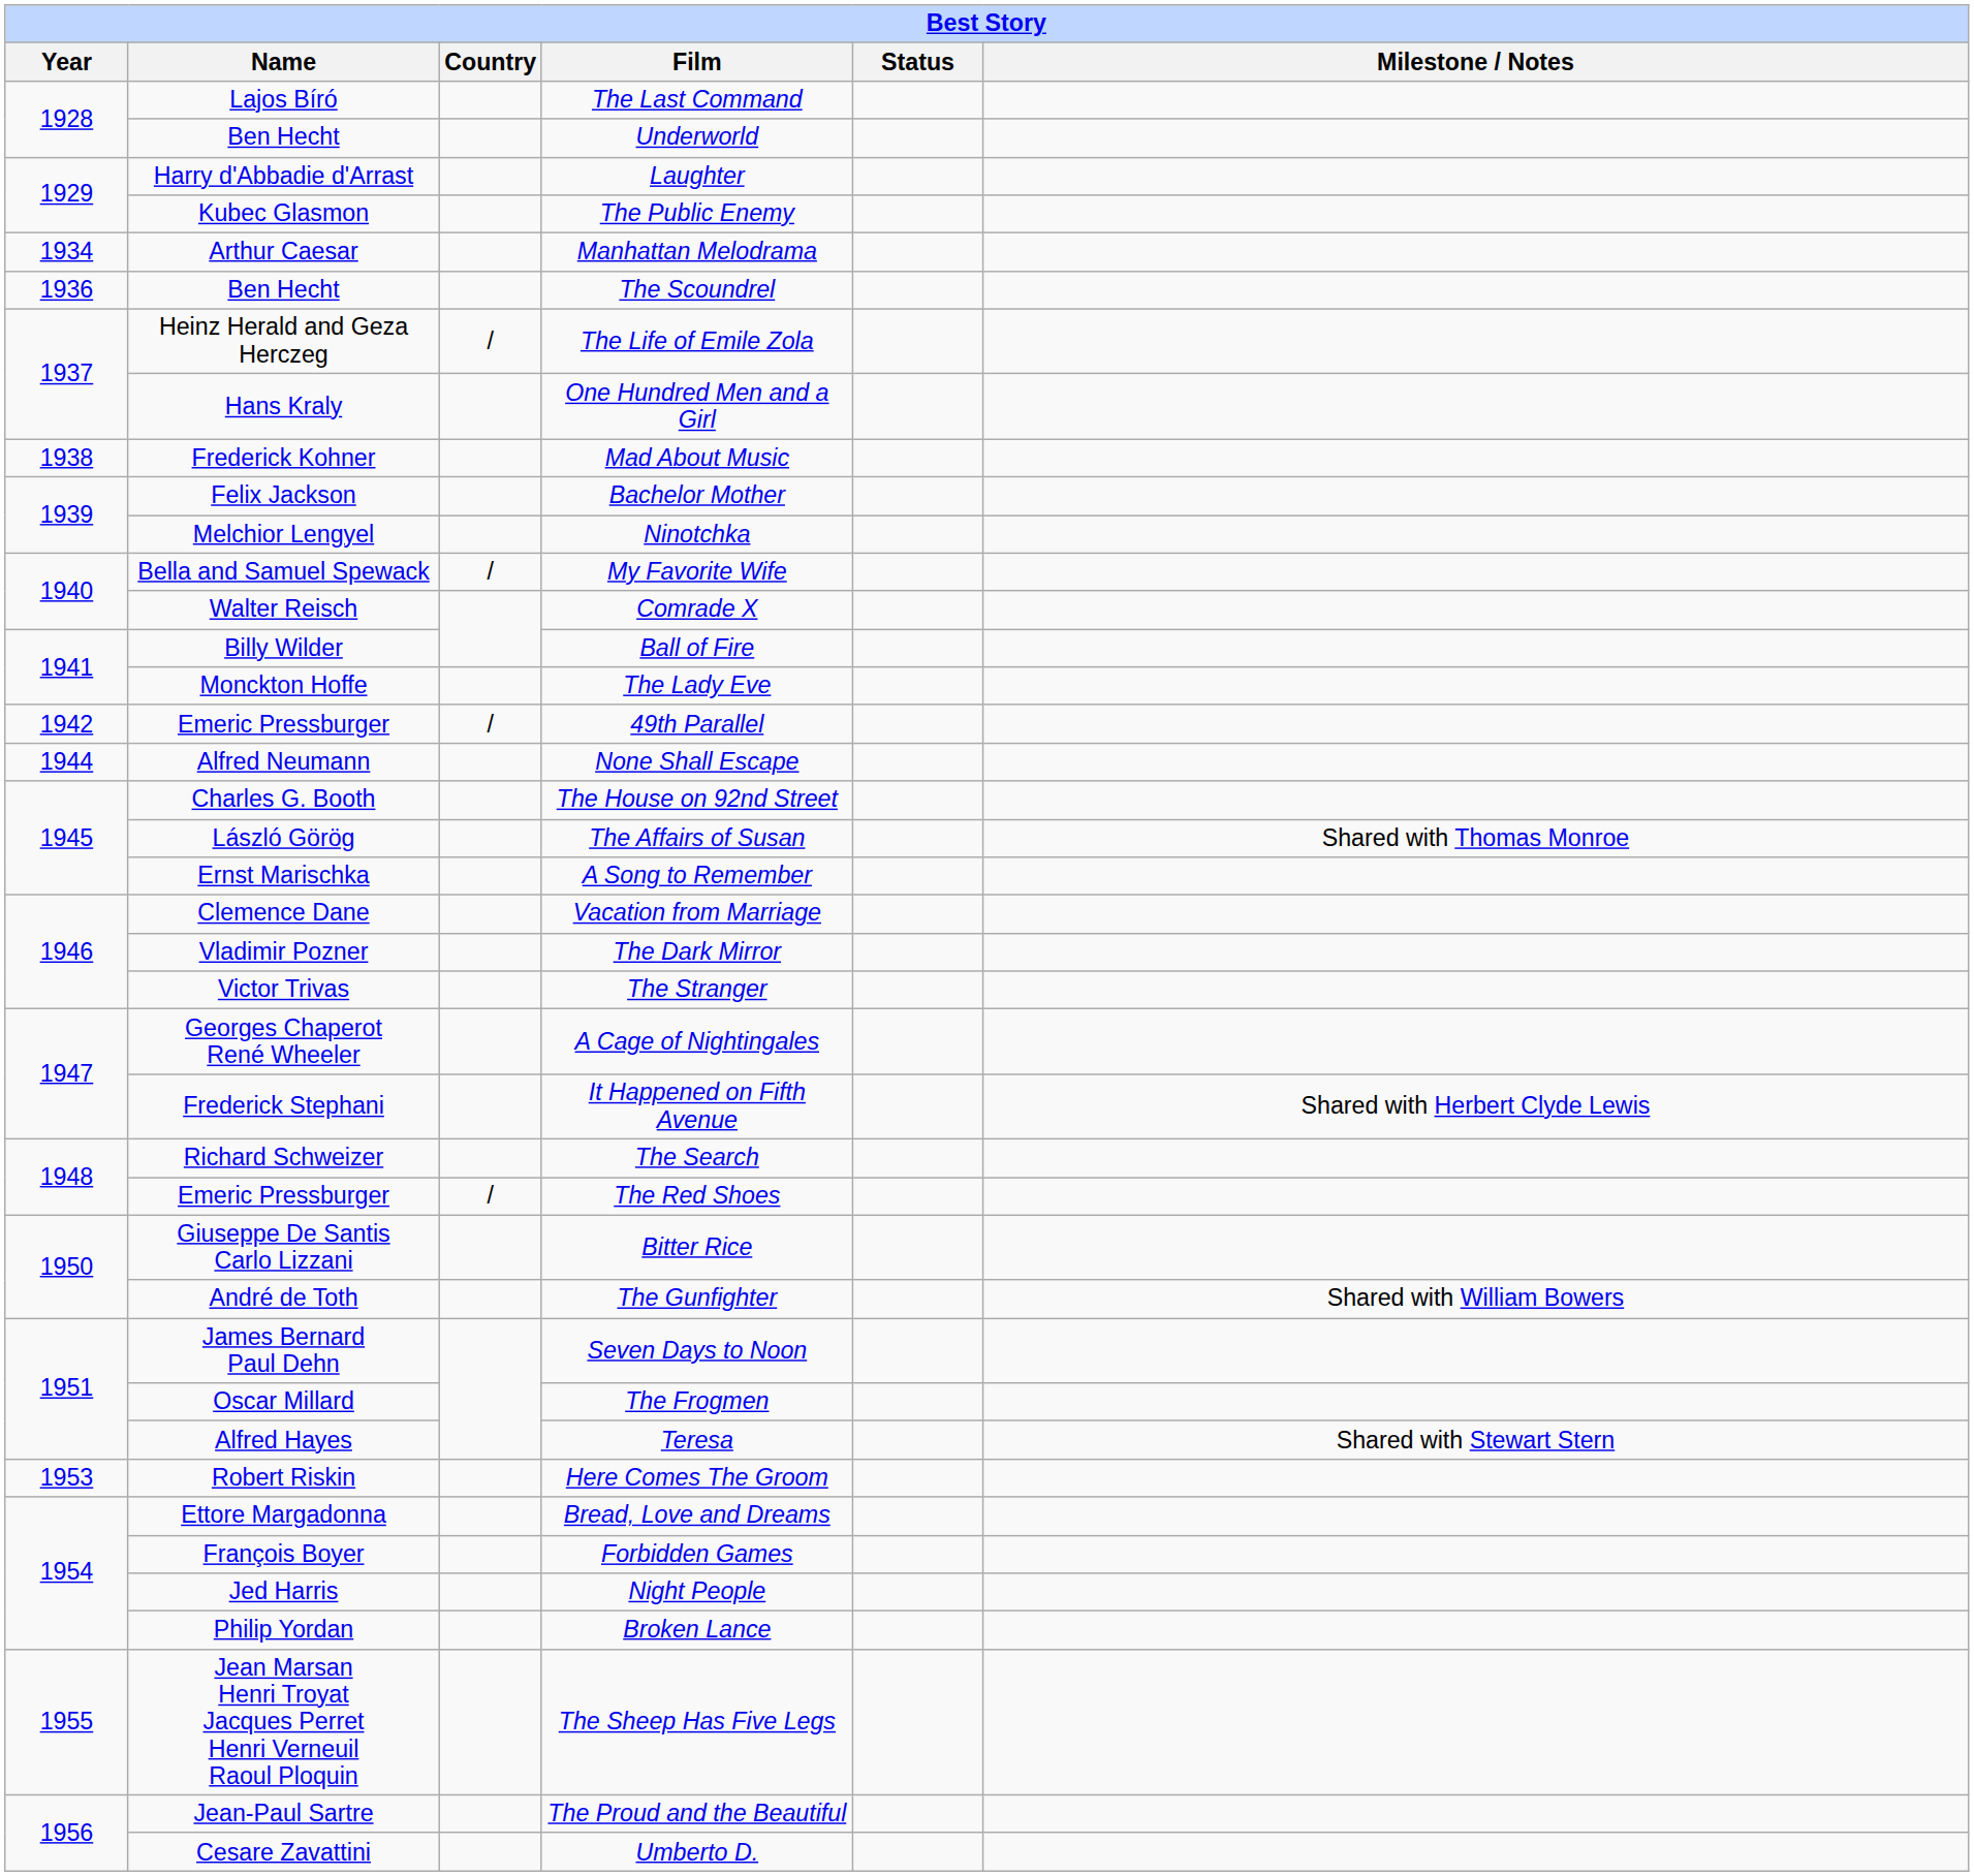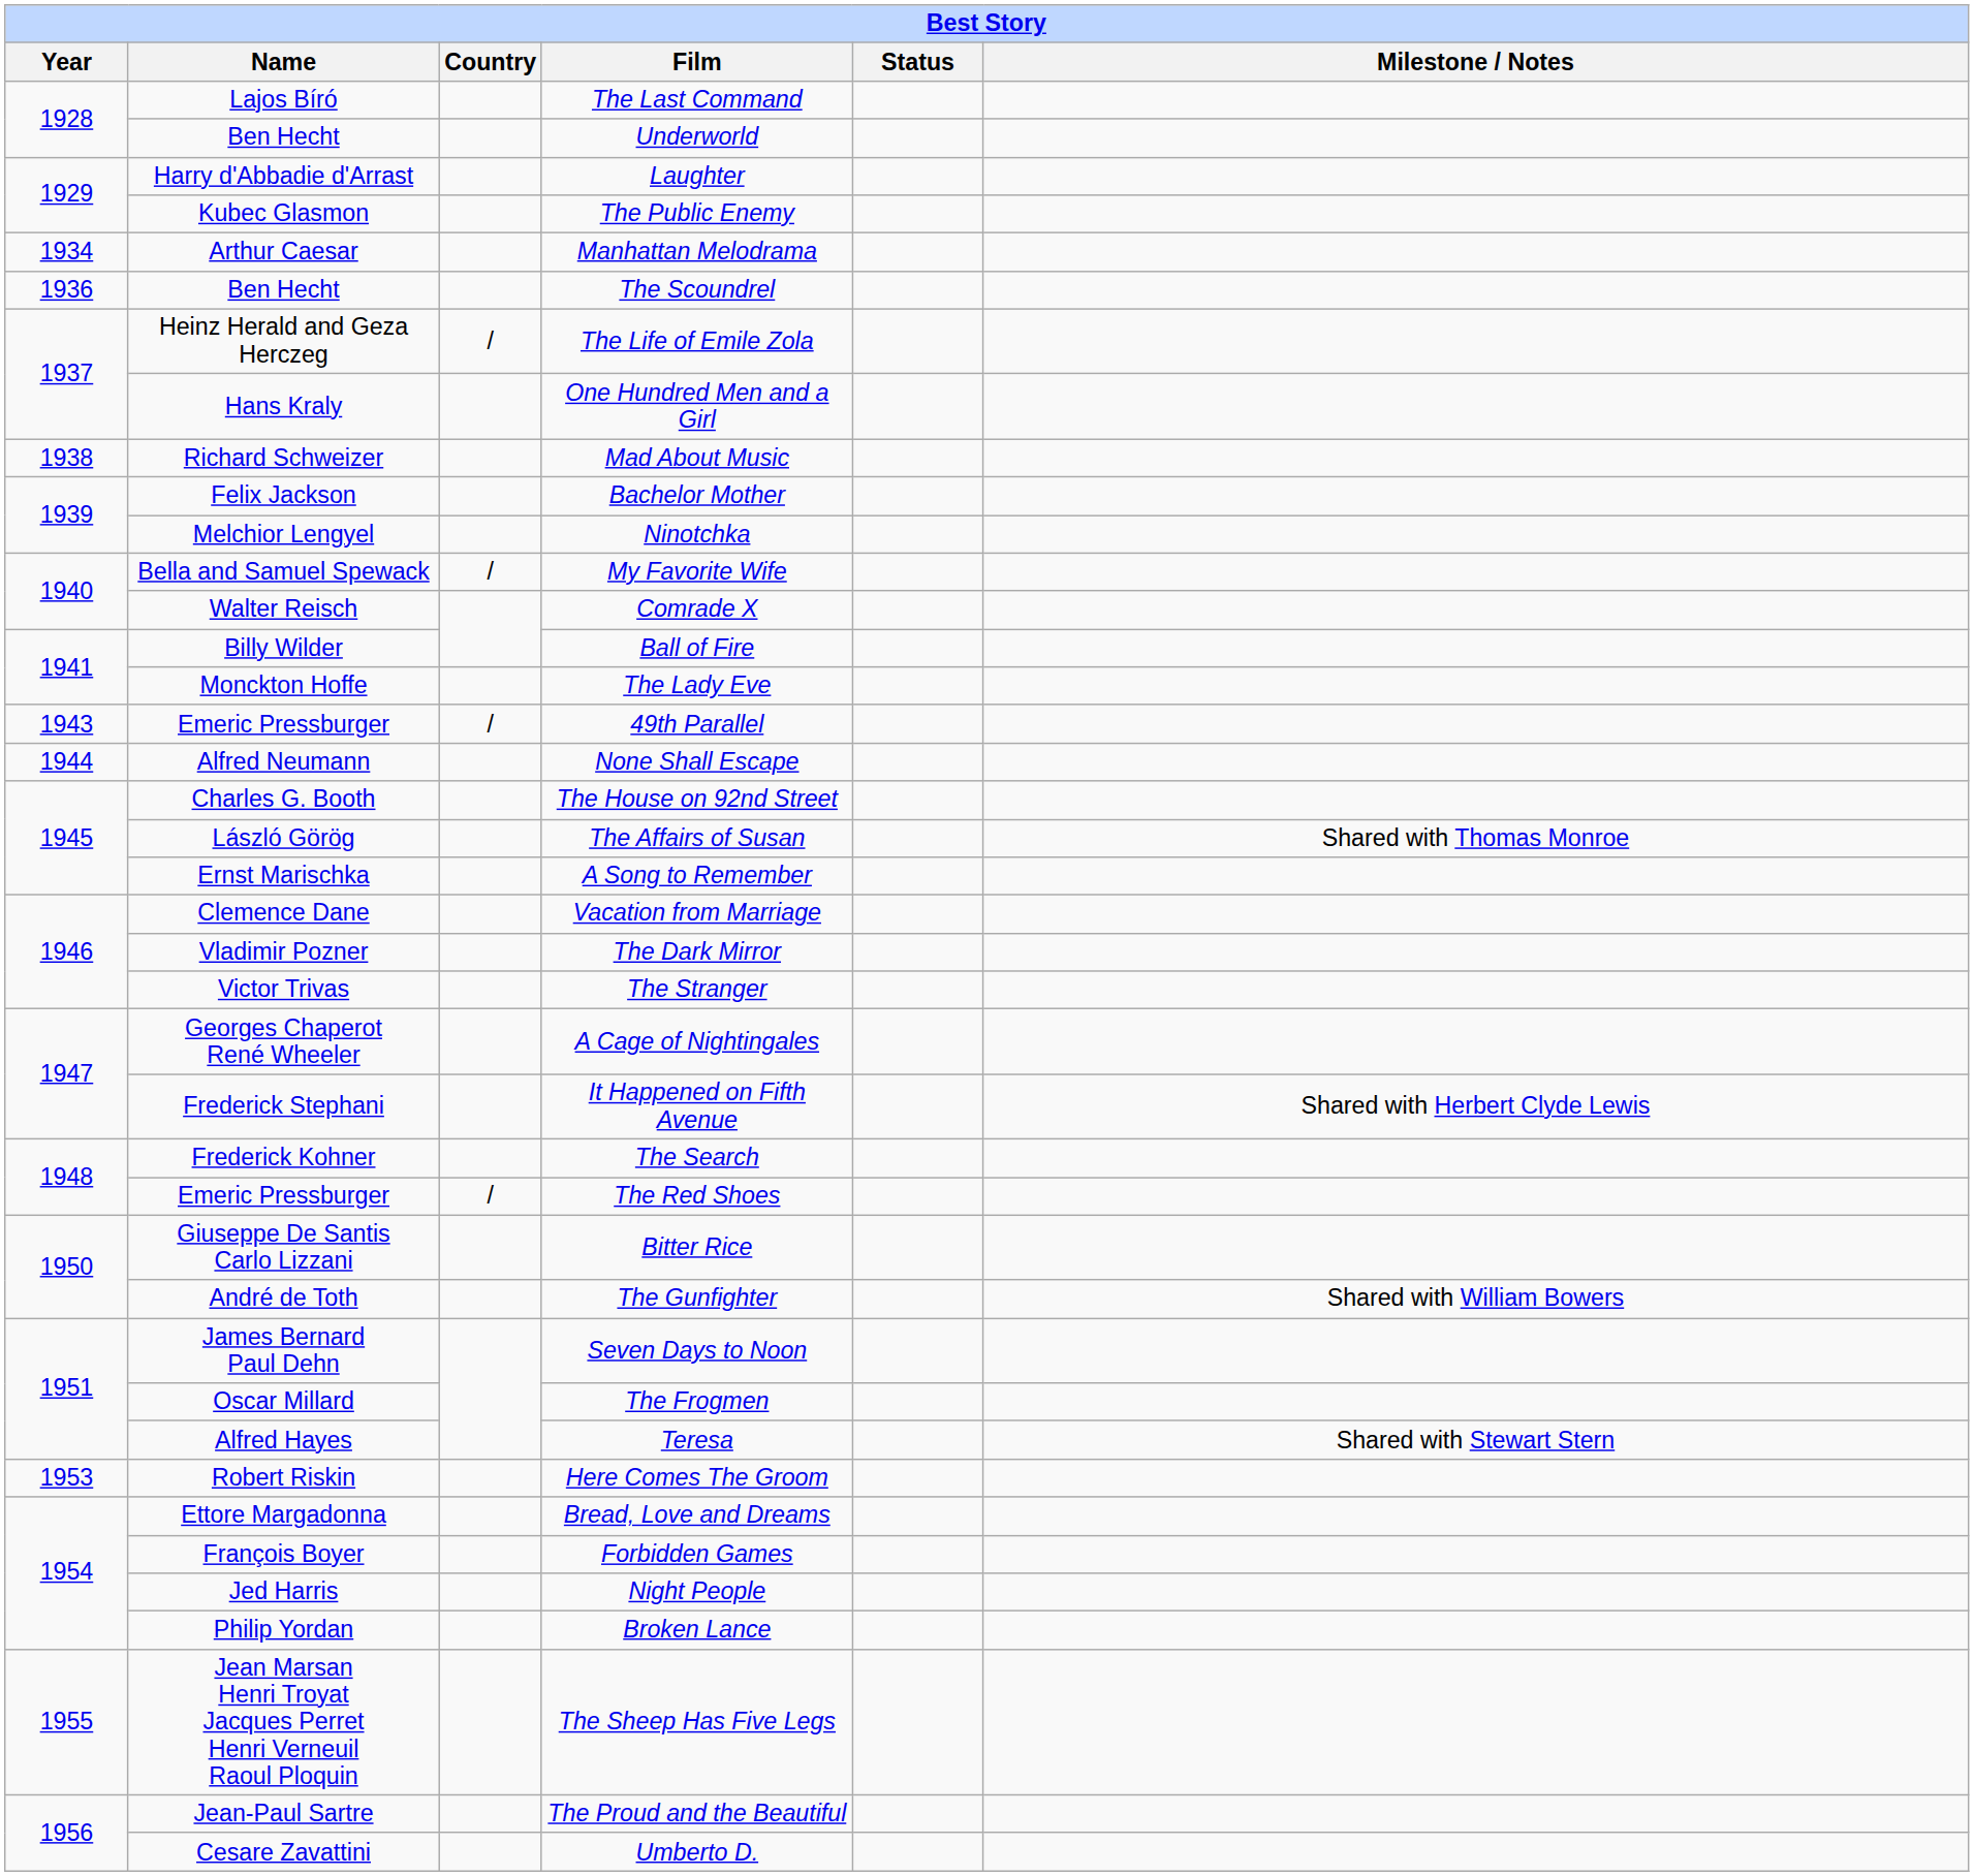Mad About Music | Name: Frederick Kohner -> Richard Schweizer
49th Parallel | Year: 1942 -> 1943
The Search | Name: Richard Schweizer -> Frederick Kohner
